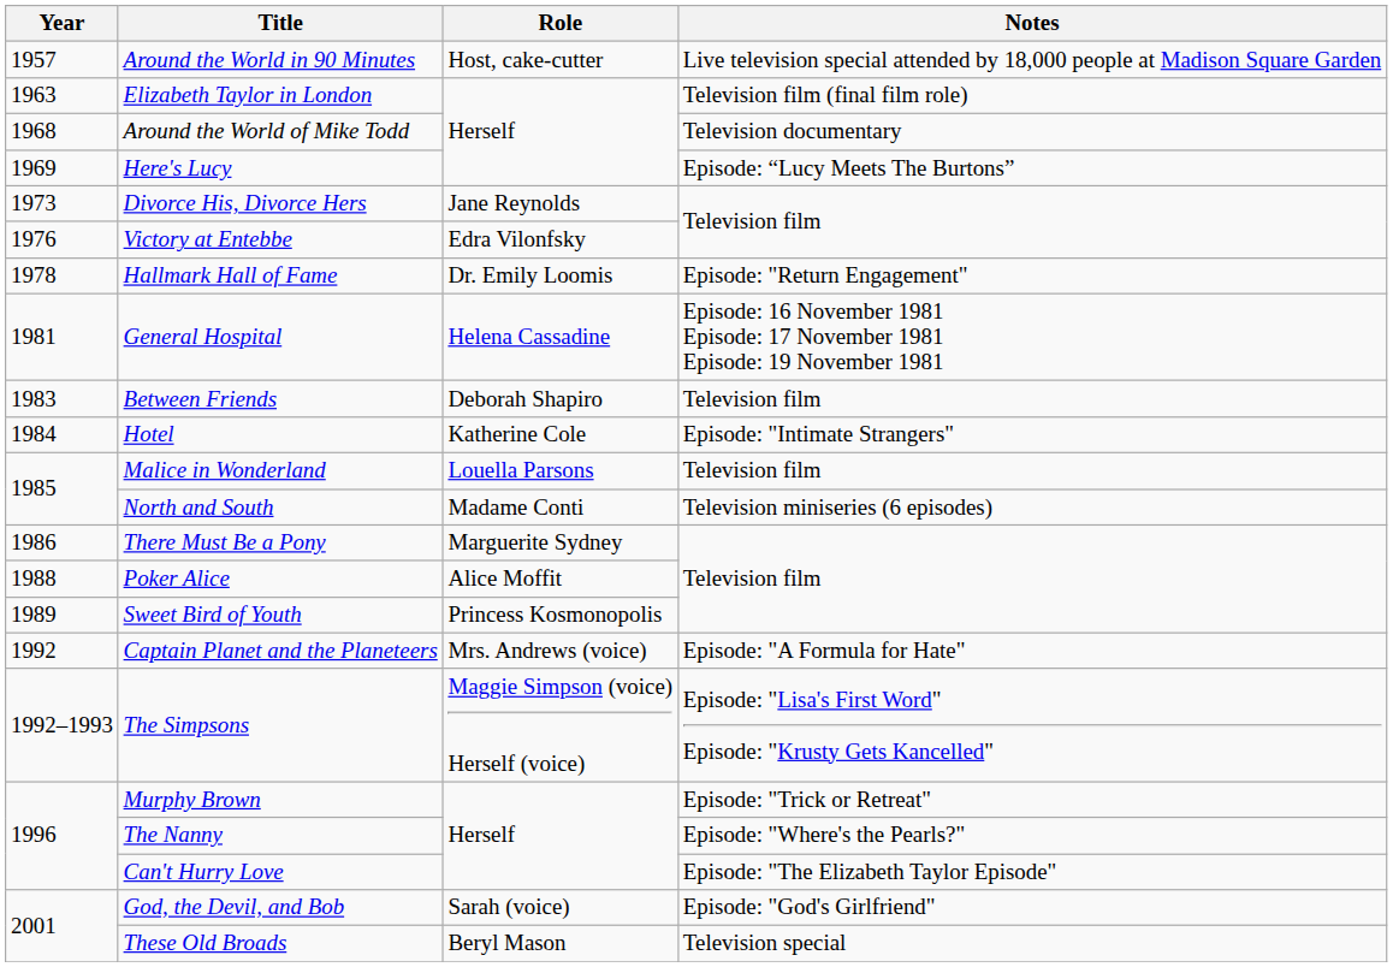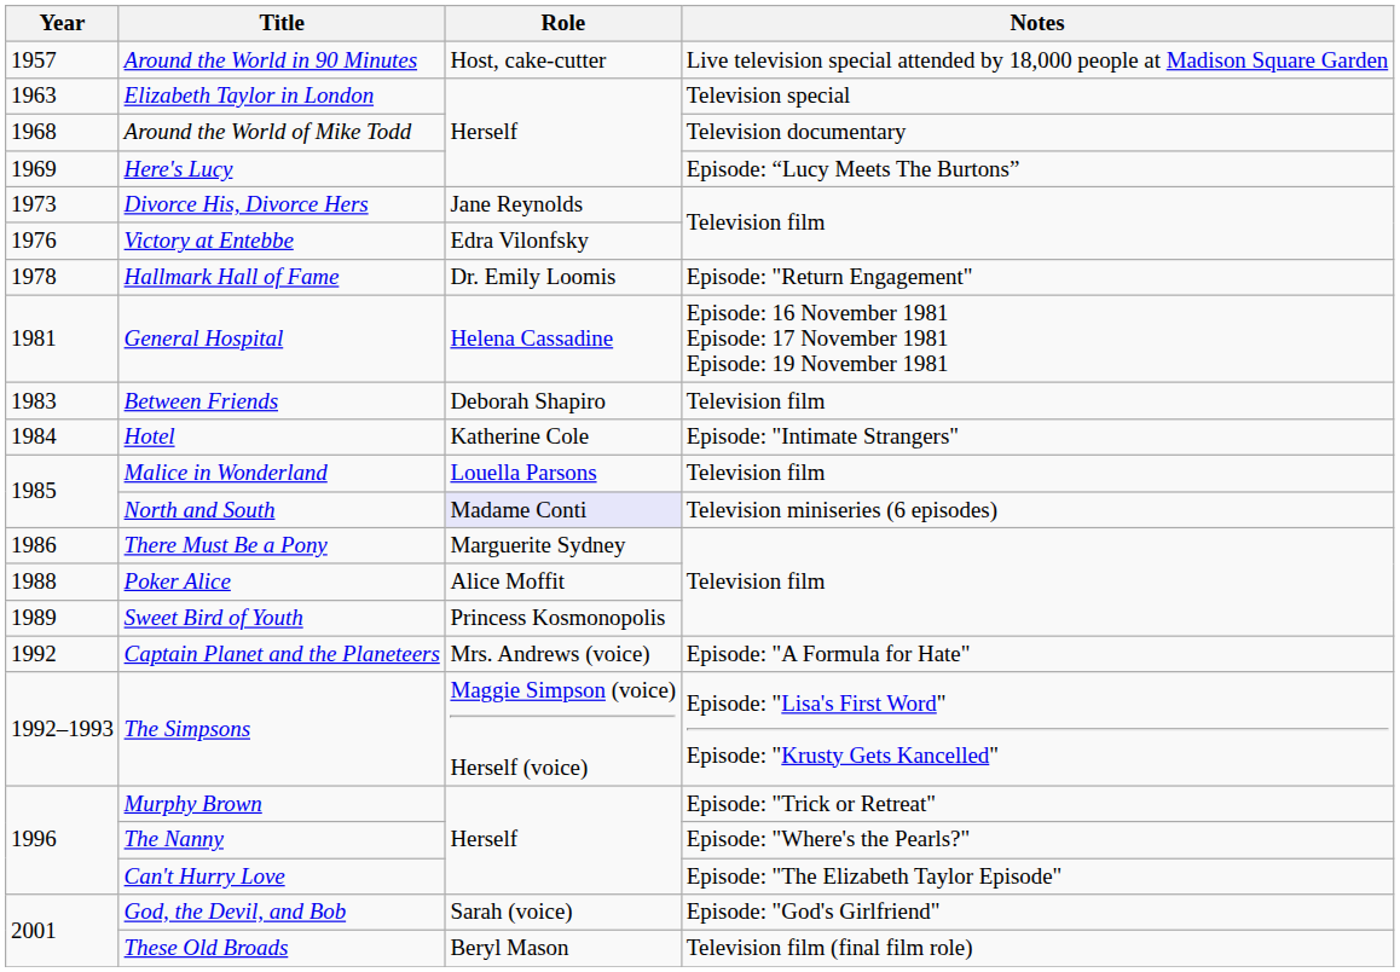Elizabeth Taylor in London | Notes: Television film (final film role) -> Television special
North and South | Role: no background -> lavender background
These Old Broads | Notes: Television special -> Television film (final film role)
